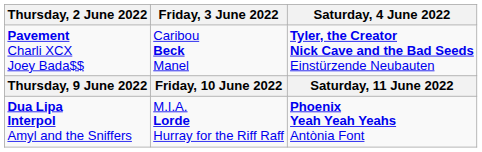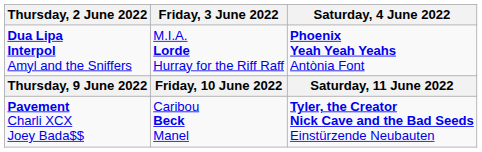rows swapped: Pavement Charli XCX Joey Bada$$ <-> Dua Lipa Interpol Amyl and the Sniffers
